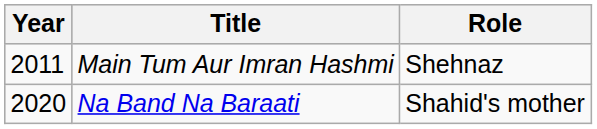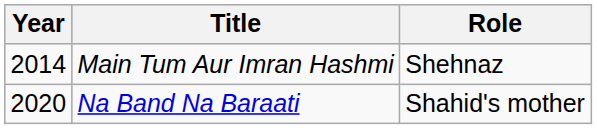Main Tum Aur Imran Hashmi | Year: 2011 -> 2014
